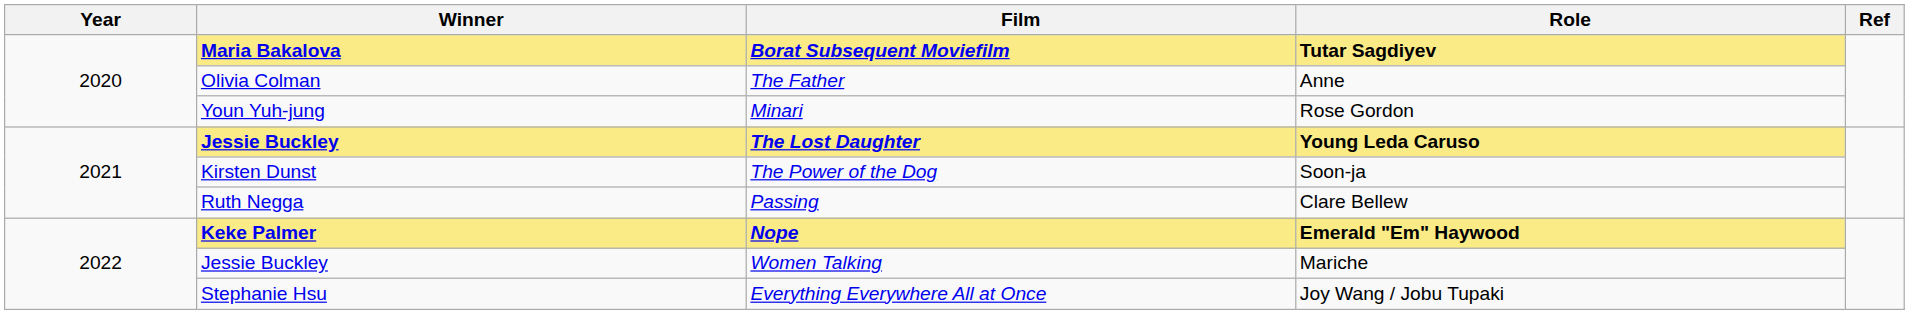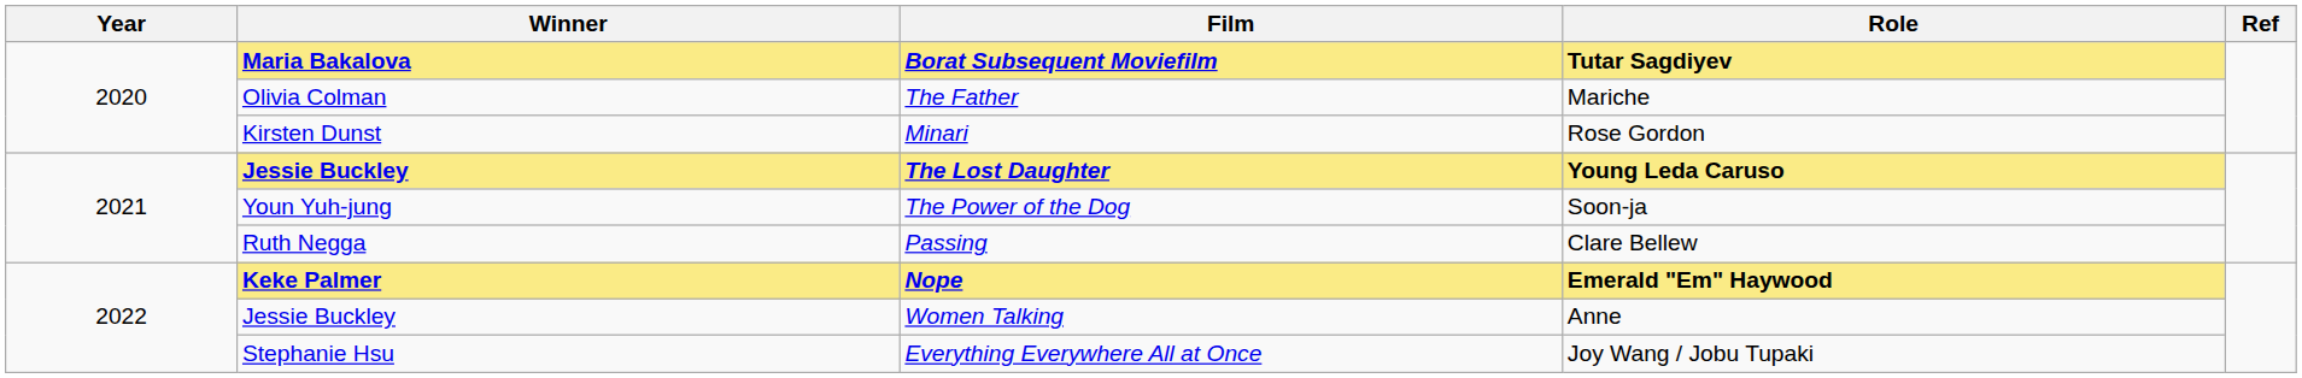The Father | Role: Anne -> Mariche
Minari | Winner: Youn Yuh-jung -> Kirsten Dunst
The Power of the Dog | Winner: Kirsten Dunst -> Youn Yuh-jung
Women Talking | Role: Mariche -> Anne
